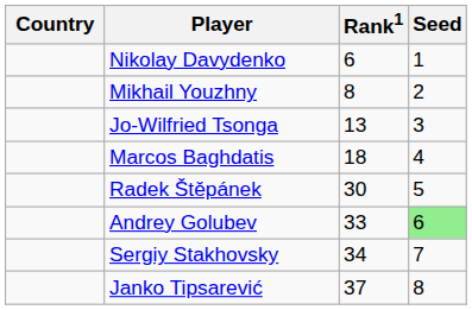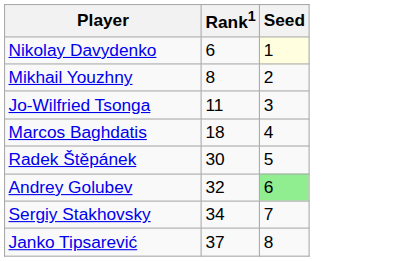- column: Country
Nikolay Davydenko | Seed: no background -> lightyellow background
Jo-Wilfried Tsonga | Rank1: 13 -> 11
Andrey Golubev | Rank1: 33 -> 32
